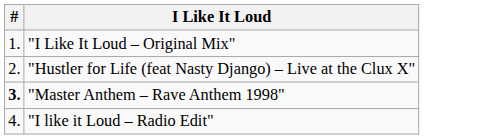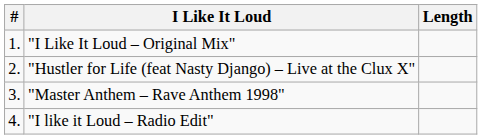+ column: Length
"Master Anthem – Rave Anthem 1998" | #: bold -> normal
